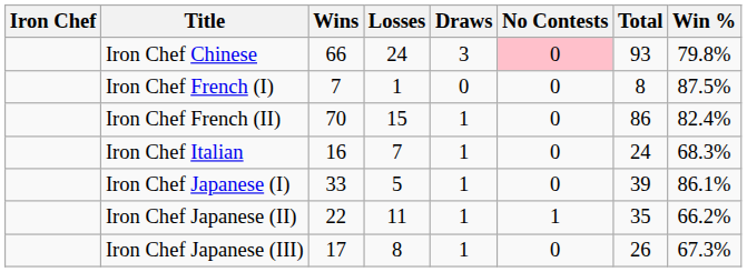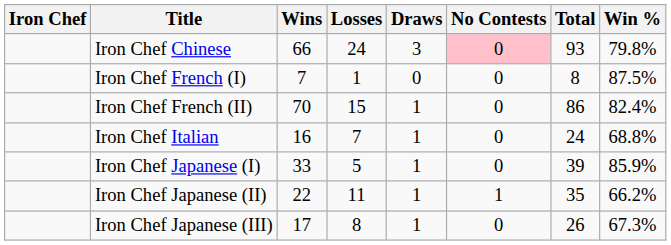Iron Chef Italian | Win %: 68.3% -> 68.8%
Iron Chef Japanese (I) | Win %: 86.1% -> 85.9%
